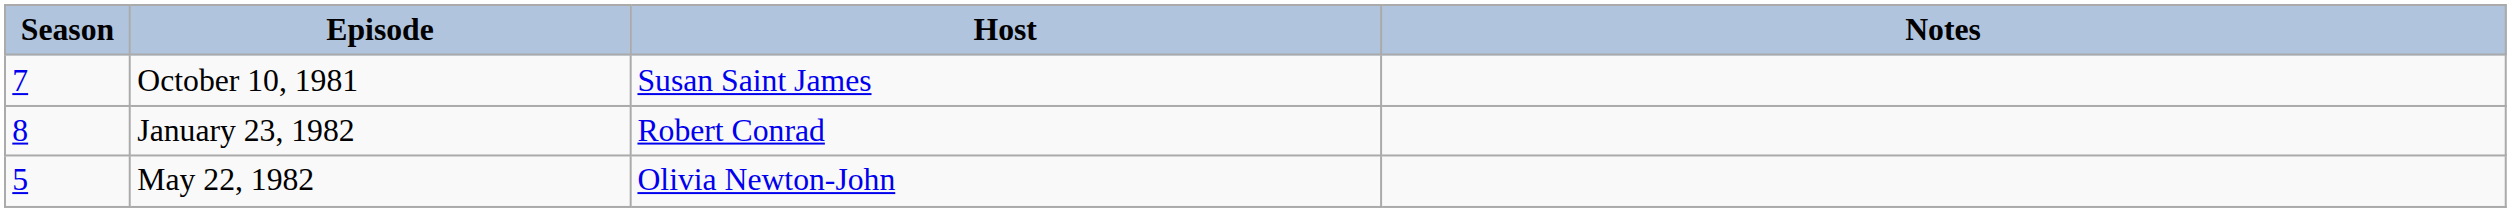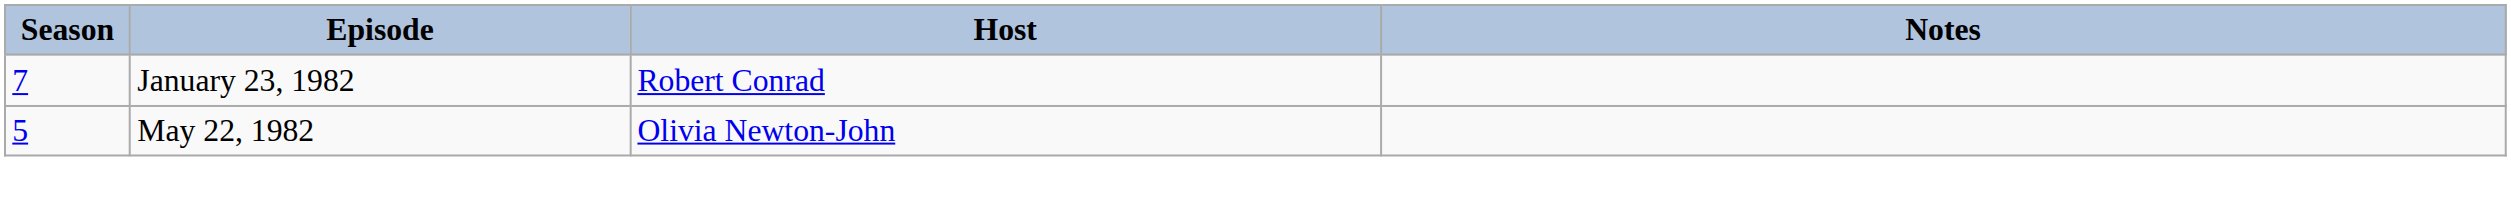- row: 7 | October 10, 1981 | Susan Saint James
January 23, 1982 | Season: 8 -> 7
